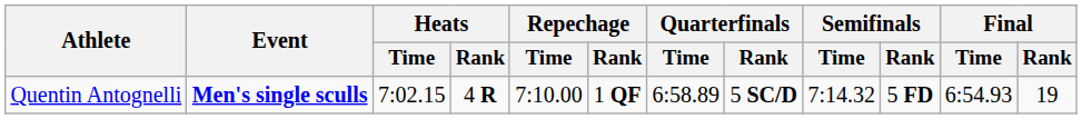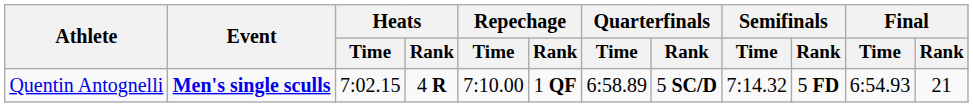Quentin Antognelli | Final / Rank: 19 -> 21
